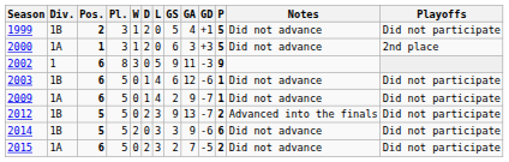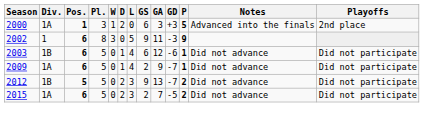- row: 1999 | 1B | 2 | 3 | 1 | 2 | 0 | 5 | 4 | +1 | 5 | Did not advance | Did not participate
2000 | Notes: Did not advance -> Advanced into the finals
2012 | Notes: Advanced into the finals -> Did not advance
- row: 2014 | 1B | 5 | 5 | 2 | 0 | 3 | 3 | 9 | -6 | 6 | Did not advance | Did not participate
